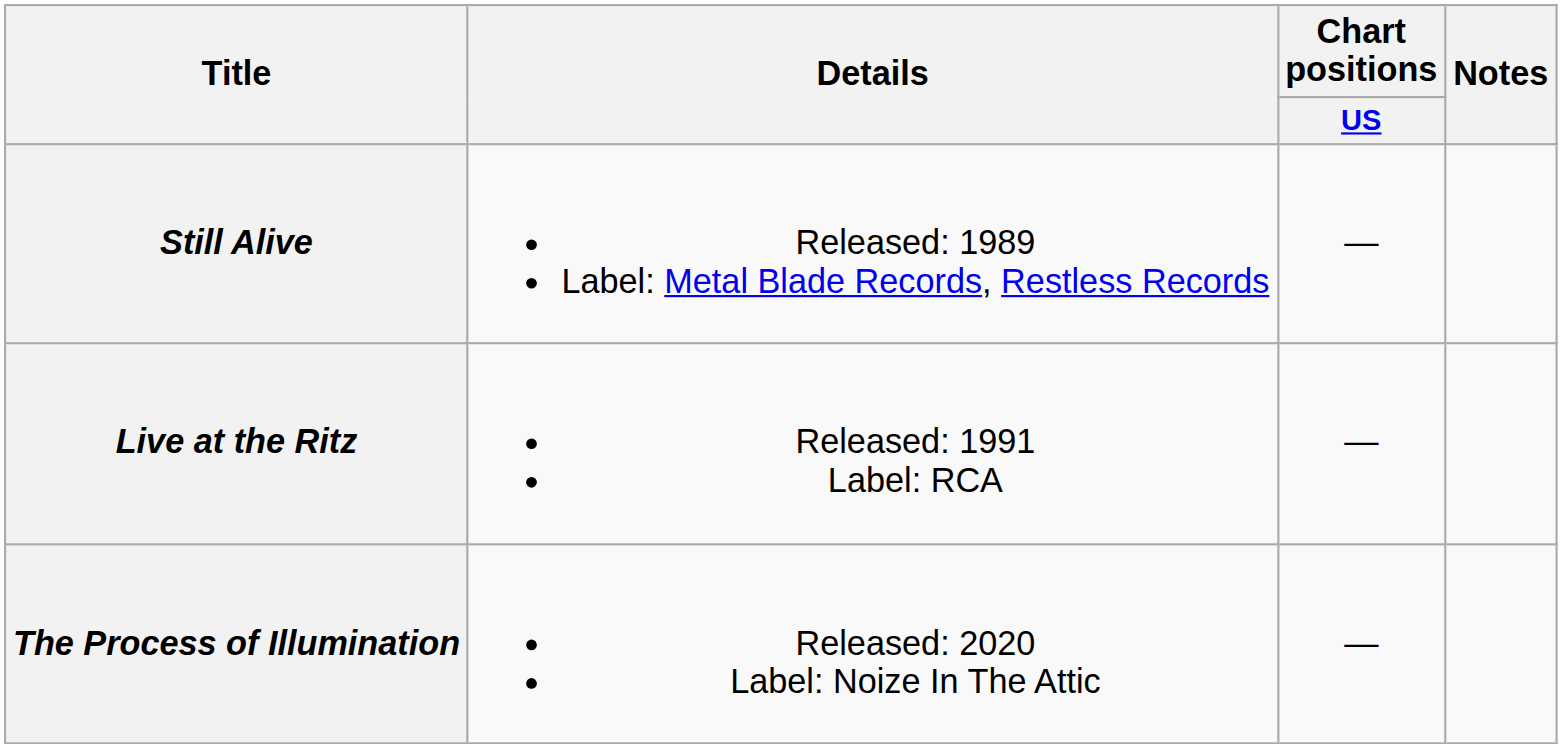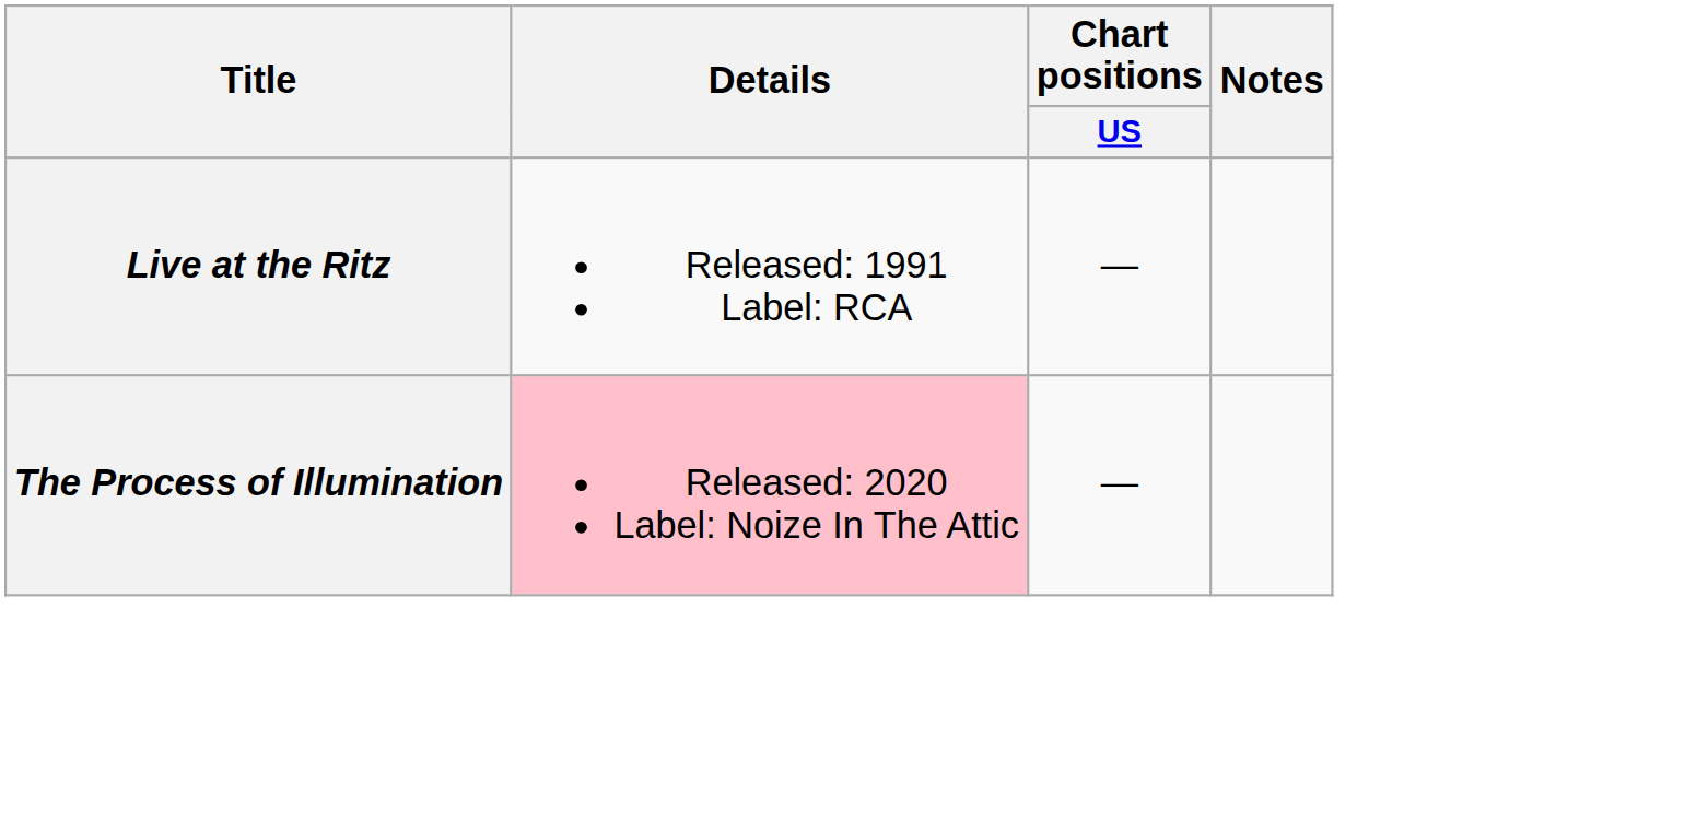- row: Still Alive | Released: 1989 Label: Metal Blade Records, Restless Records | —
The Process of Illumination | Details: no background -> pink background
